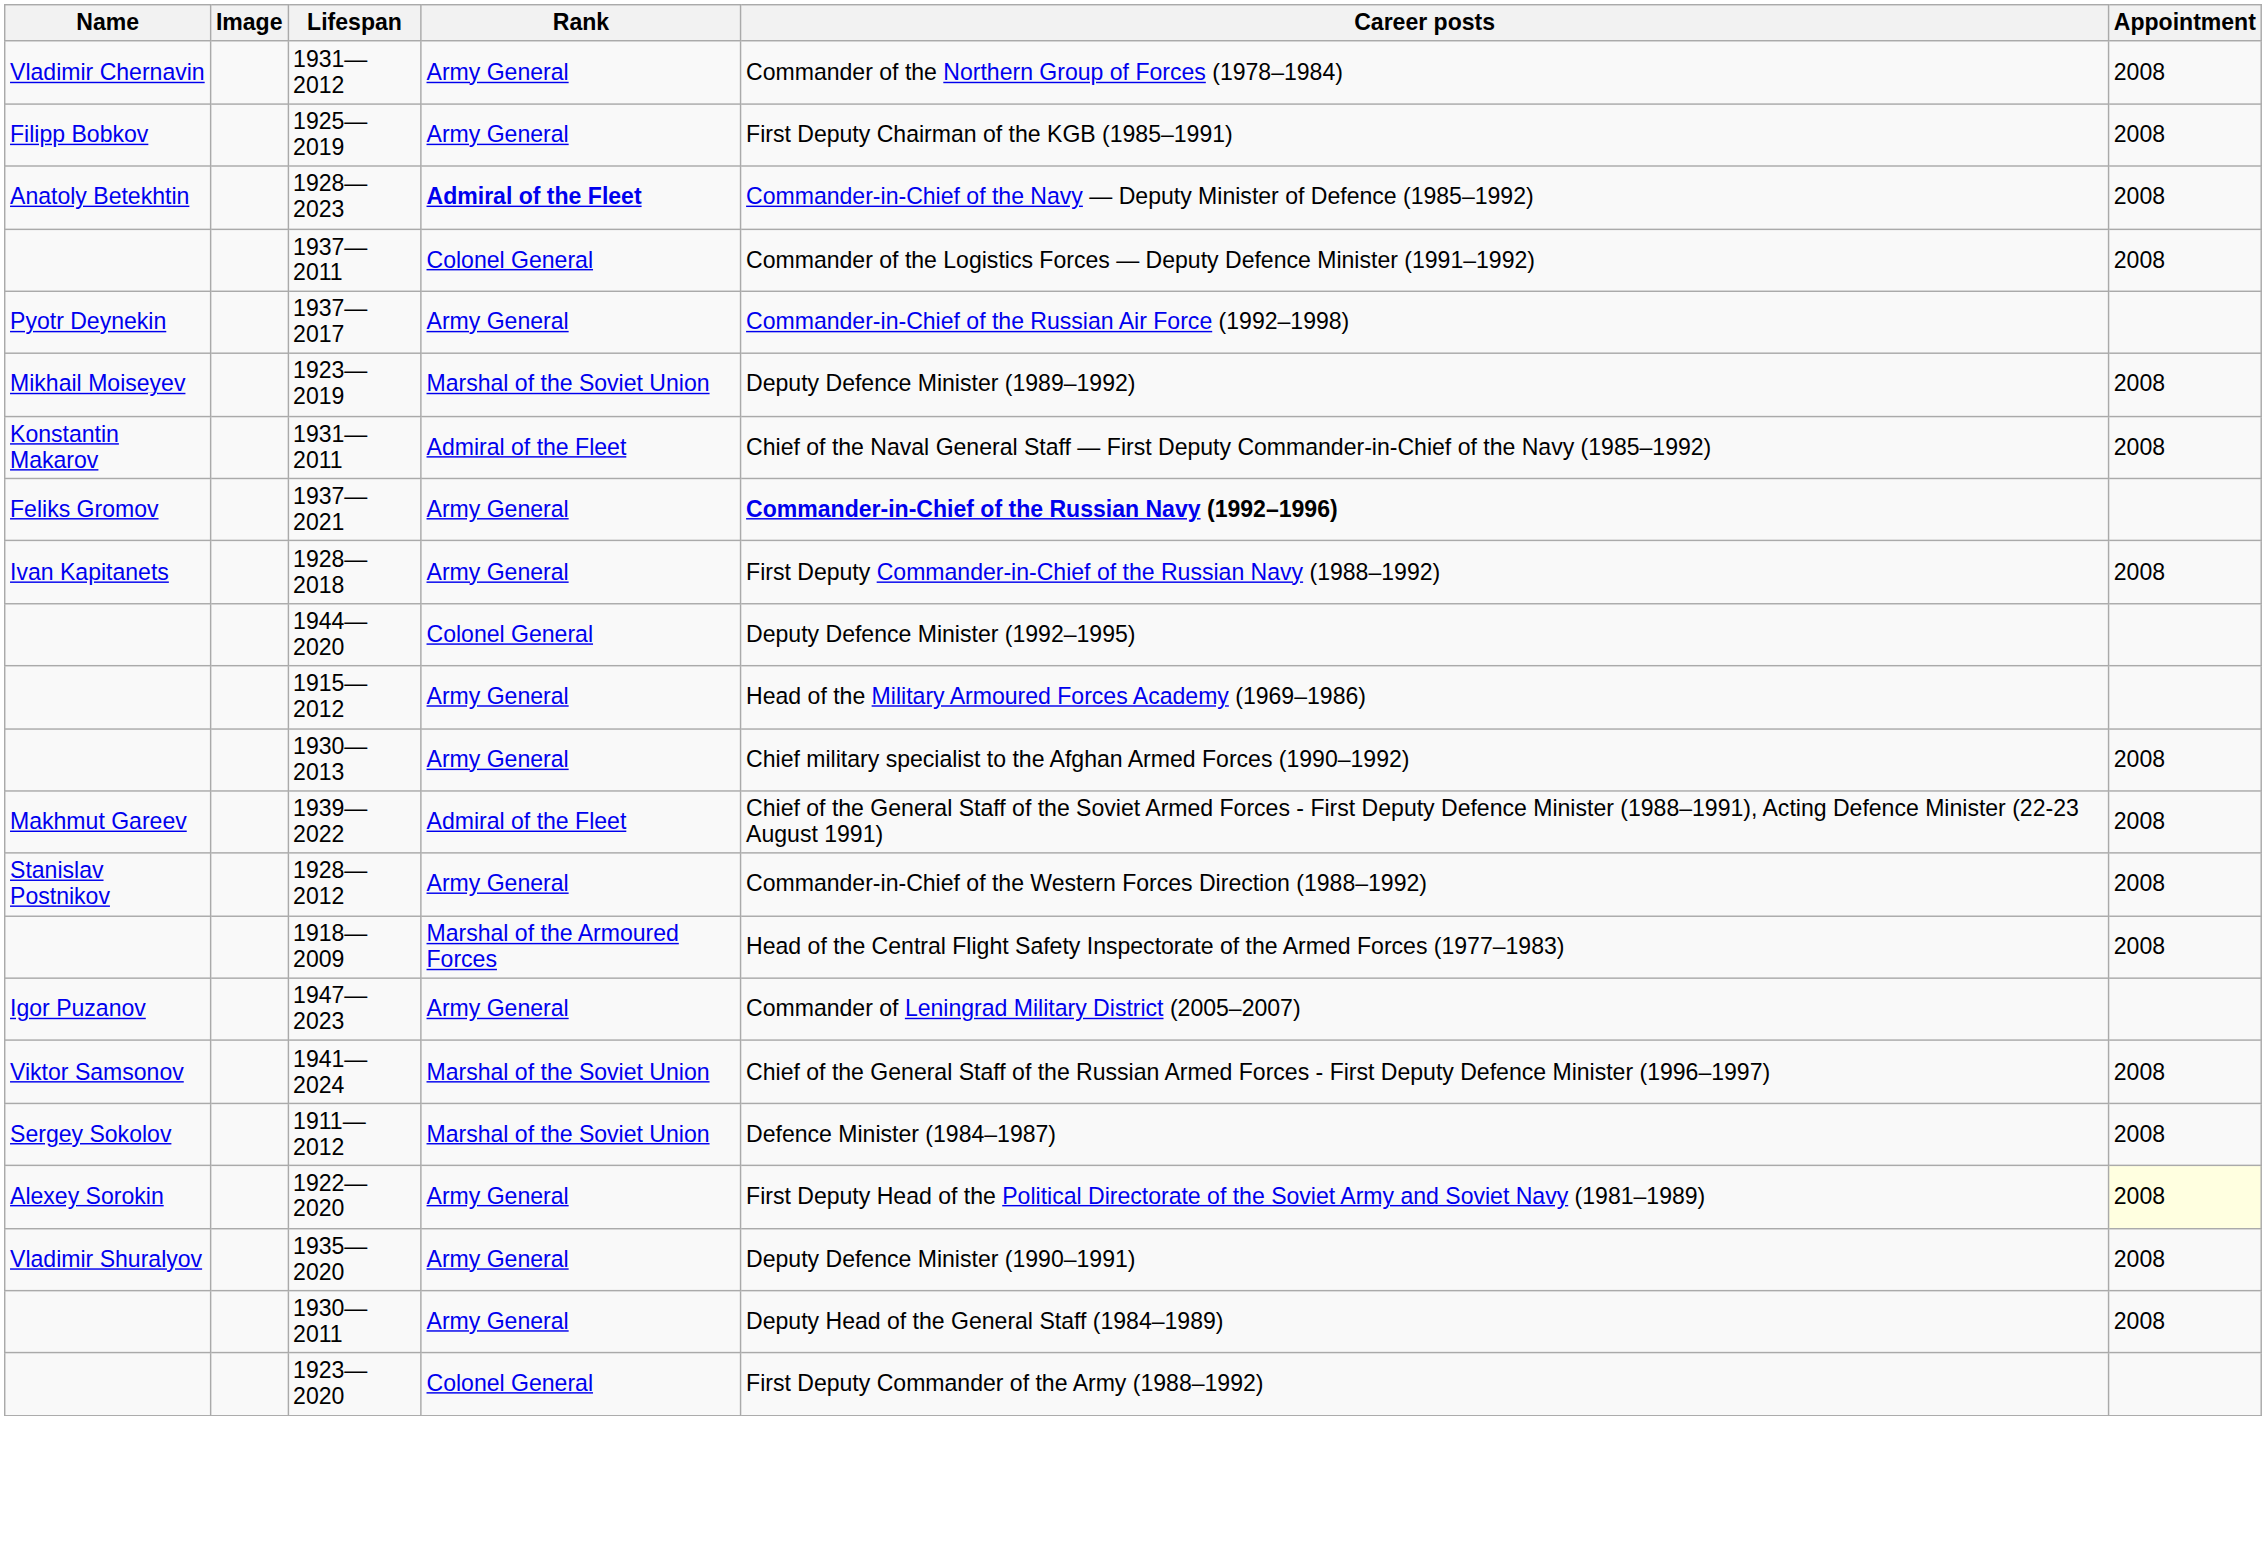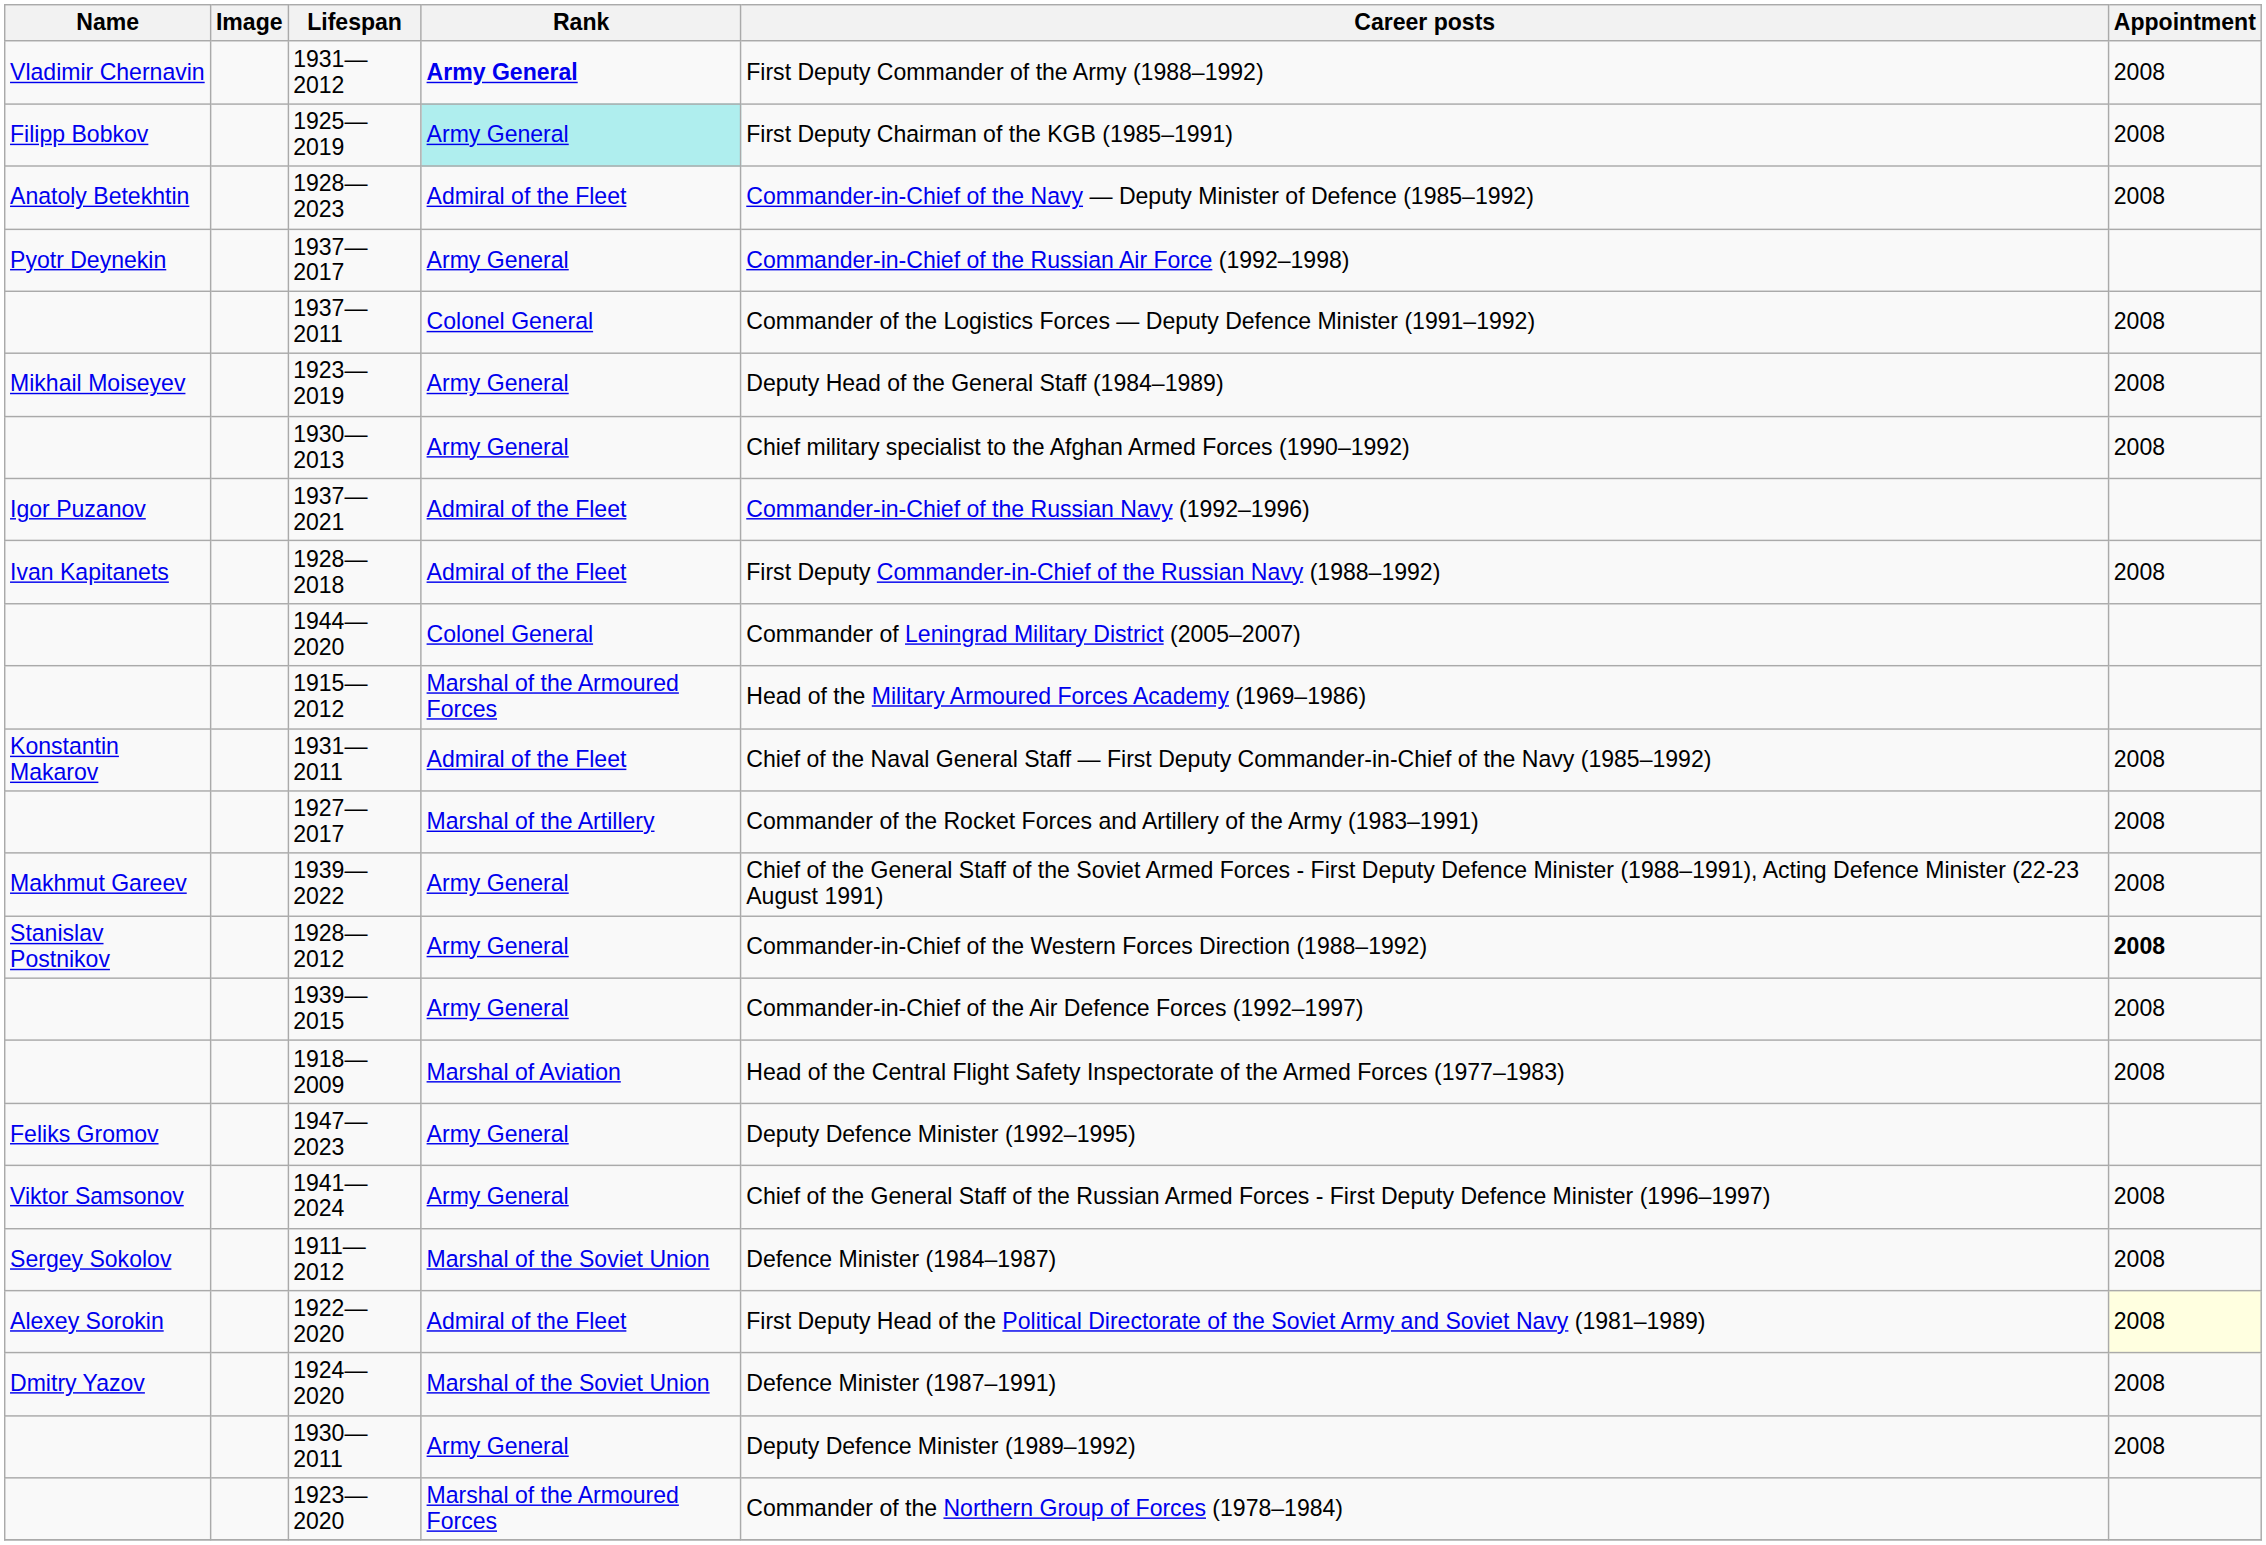1931—2012 | Rank: normal -> bold
1931—2012 | Career posts: Commander of the Northern Group of Forces (1978–1984) -> First Deputy Commander of the Army (1988–1992)
1925—2019 | Rank: no background -> paleturquoise background
1928—2023 | Rank: bold -> normal
rows swapped: 1937—2017 <-> 1937—2011
1923—2019 | Rank: Marshal of the Soviet Union -> Army General
1923—2019 | Career posts: Deputy Defence Minister (1989–1992) -> Deputy Head of the General Staff (1984–1989)
rows swapped: 1930—2013 <-> 1931—2011
1937—2021 | Name: Feliks Gromov -> Igor Puzanov
1937—2021 | Rank: Army General -> Admiral of the Fleet
1937—2021 | Career posts: bold -> normal
1928—2018 | Rank: Army General -> Admiral of the Fleet
1944—2020 | Career posts: Deputy Defence Minister (1992–1995) -> Commander of Leningrad Military District (2005–2007)
1915—2012 | Rank: Army General -> Marshal of the Armoured Forces
+ row: 1927—2017 | Marshal of the Artillery | Commander of the Rocket Forces and Artillery of the Army (1983–1991) | 2008
1939—2022 | Rank: Admiral of the Fleet -> Army General
1928—2012 | Appointment: normal -> bold
+ row: 1939—2015 | Army General | Commander-in-Chief of the Air Defence Forces (1992–1997) | 2008
1918—2009 | Rank: Marshal of the Armoured Forces -> Marshal of Aviation
1947—2023 | Name: Igor Puzanov -> Feliks Gromov
1947—2023 | Career posts: Commander of Leningrad Military District (2005–2007) -> Deputy Defence Minister (1992–1995)
1941—2024 | Rank: Marshal of the Soviet Union -> Army General
1922—2020 | Rank: Army General -> Admiral of the Fleet
- row: Vladimir Shuralyov | 1935—2020 | Army General | Deputy Defence Minister (1990–1991) | 2008
+ row: Dmitry Yazov | 1924—2020 | Marshal of the Soviet Union | Defence Minister (1987–1991) | 2008
1930—2011 | Career posts: Deputy Head of the General Staff (1984–1989) -> Deputy Defence Minister (1989–1992)
1923—2020 | Rank: Colonel General -> Marshal of the Armoured Forces
1923—2020 | Career posts: First Deputy Commander of the Army (1988–1992) -> Commander of the Northern Group of Forces (1978–1984)
